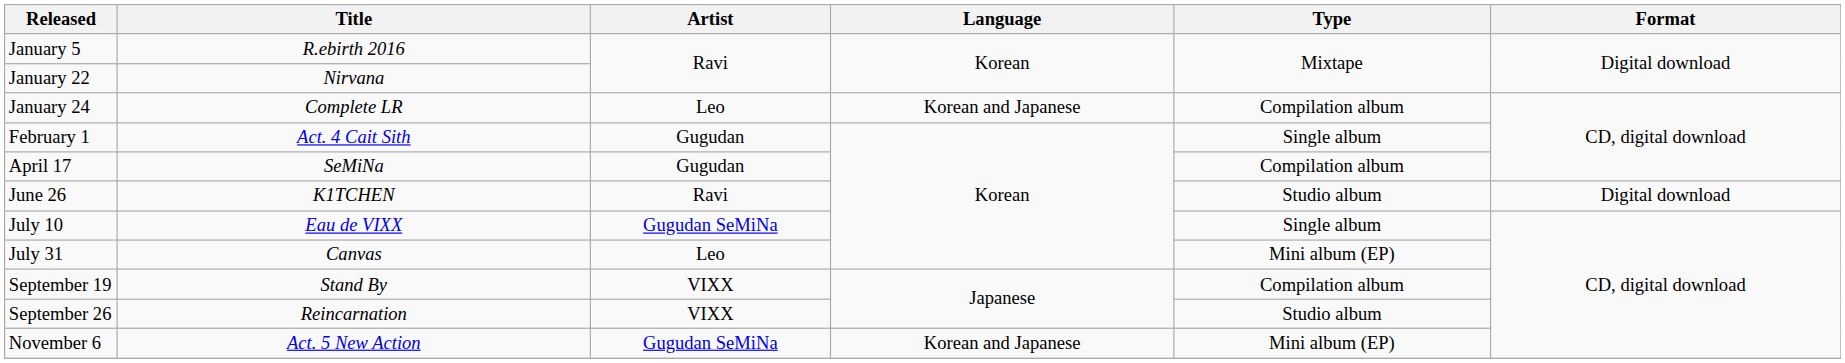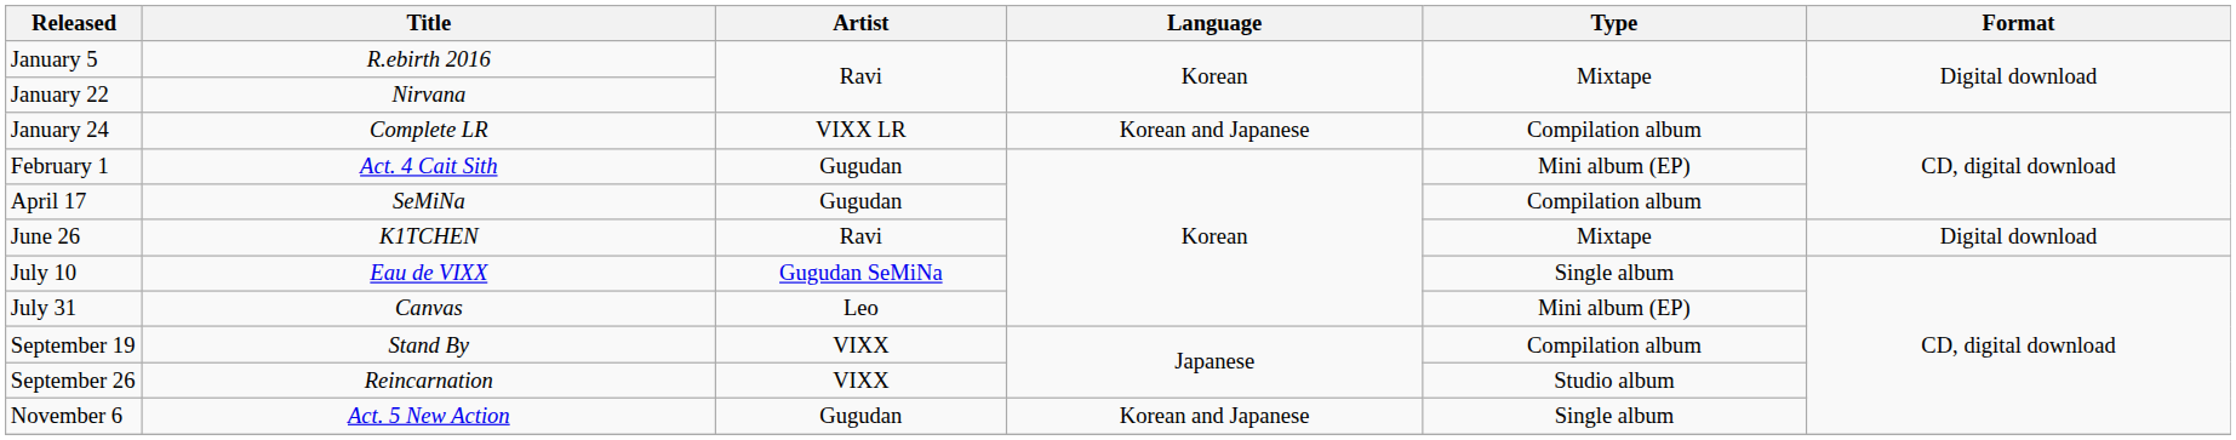January 24 | Artist: Leo -> VIXX LR
February 1 | Type: Single album -> Mini album (EP)
June 26 | Type: Studio album -> Mixtape
November 6 | Artist: Gugudan SeMiNa -> Gugudan
November 6 | Type: Mini album (EP) -> Single album
